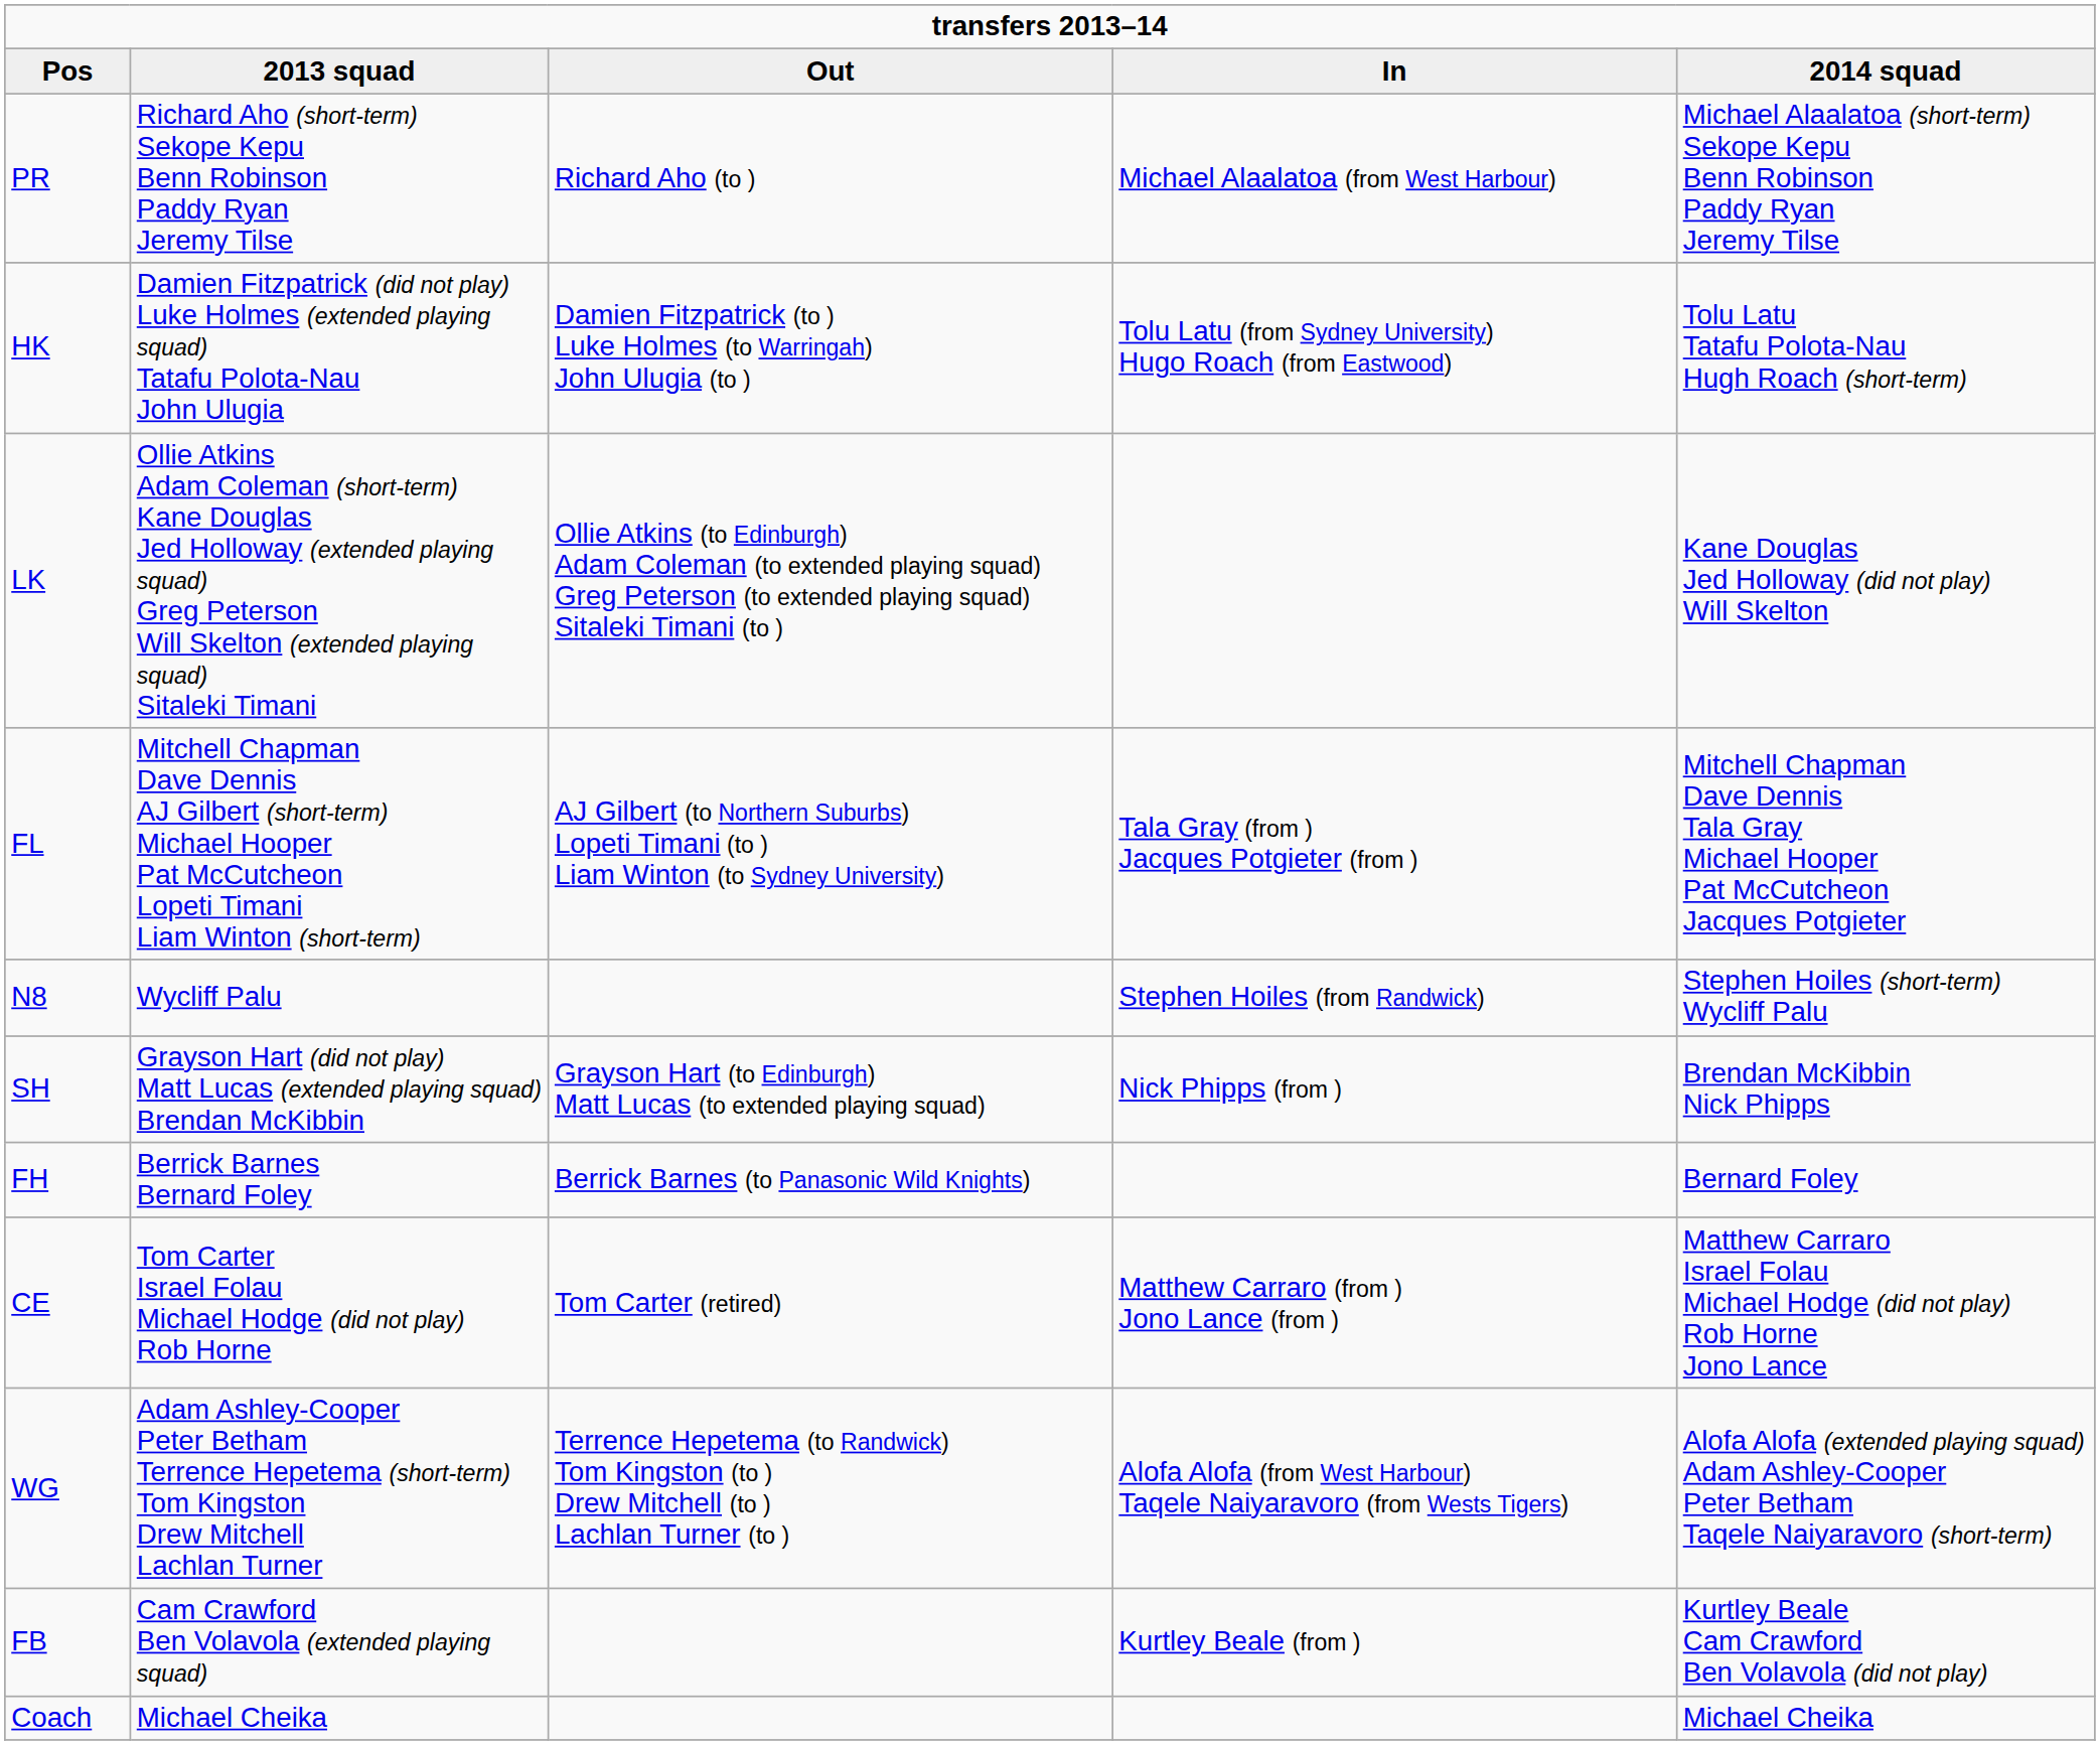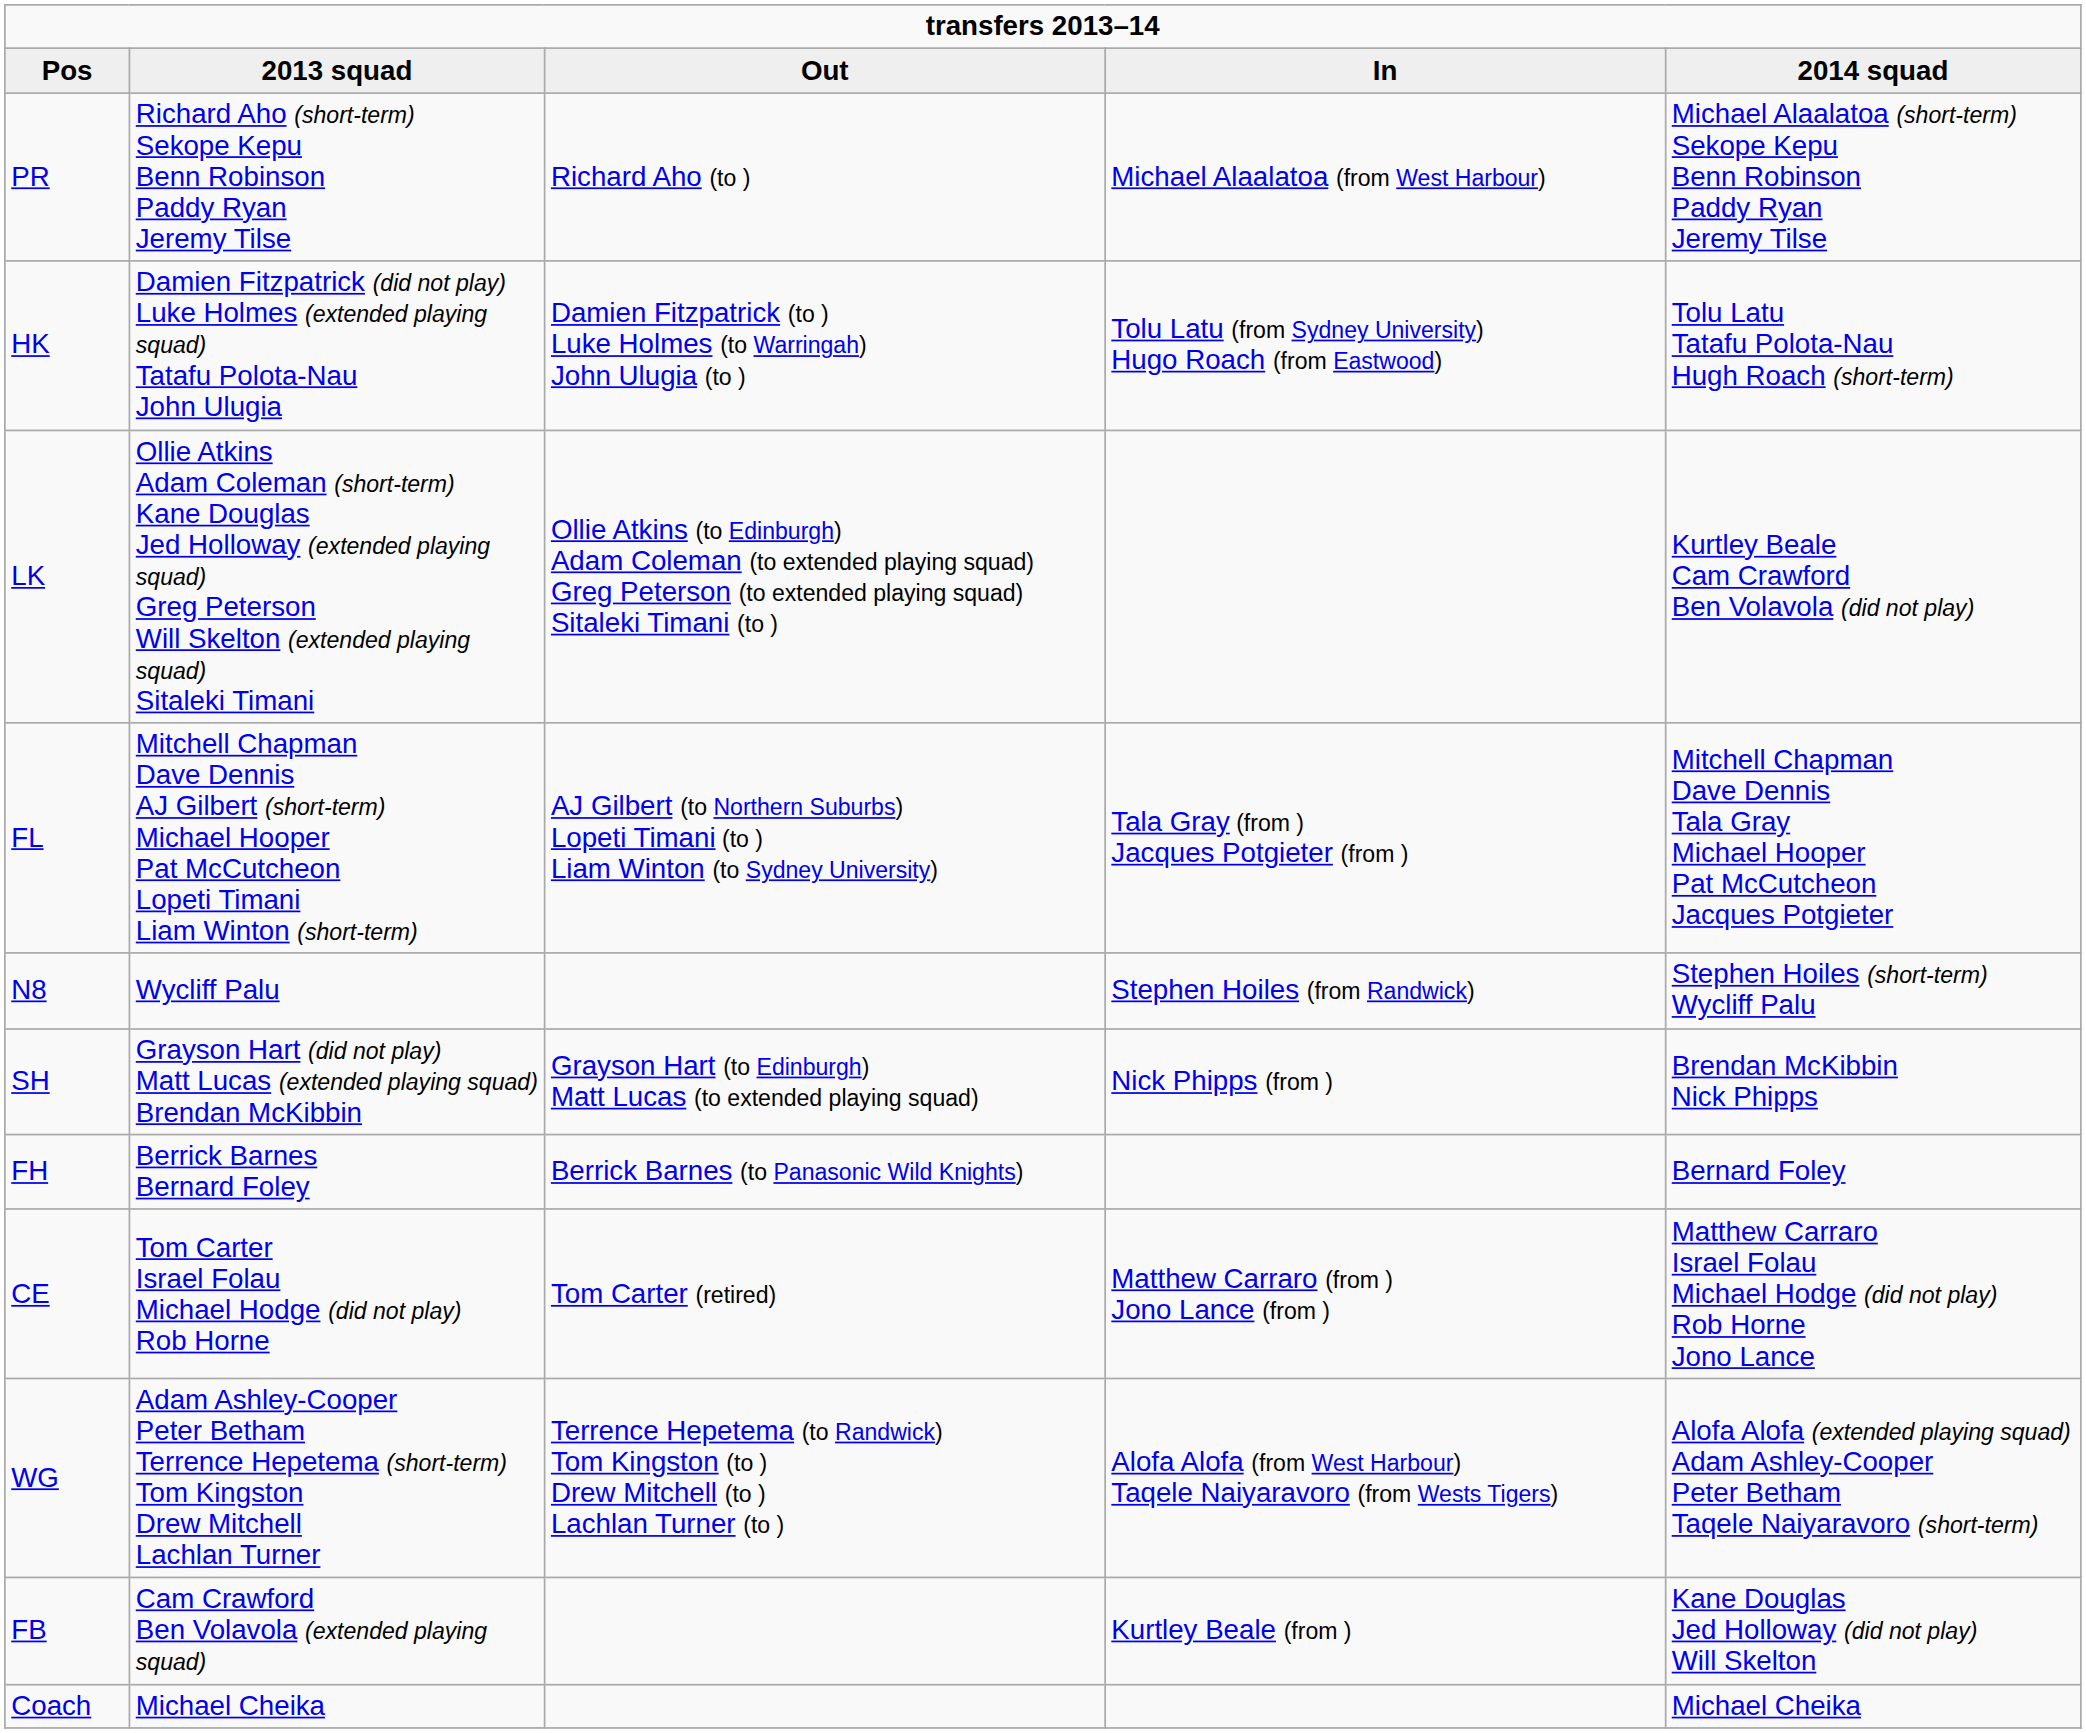LK | 2014 squad: Kane Douglas Jed Holloway (did not play) Will Skelton -> Kurtley Beale Cam Crawford Ben Volavola (did not play)
FB | 2014 squad: Kurtley Beale Cam Crawford Ben Volavola (did not play) -> Kane Douglas Jed Holloway (did not play) Will Skelton
